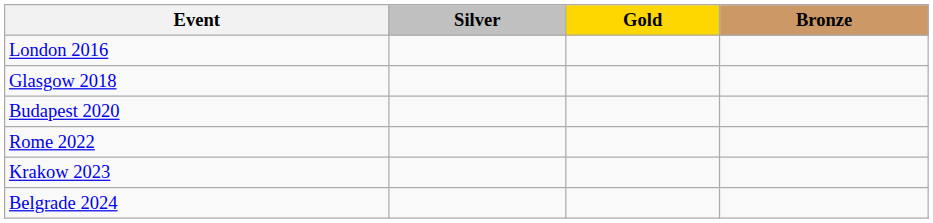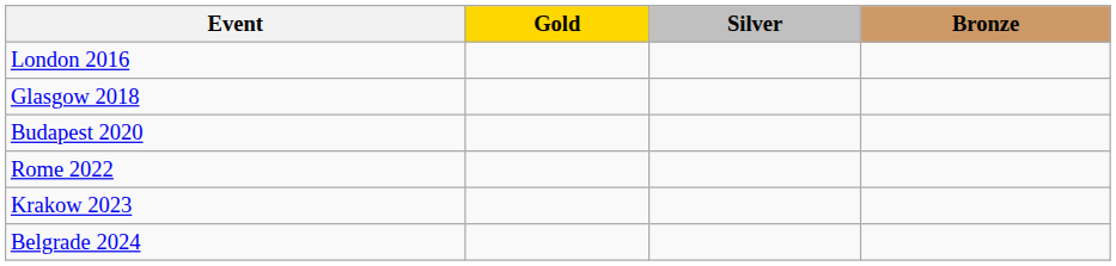columns swapped: Gold <-> Silver
